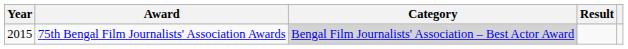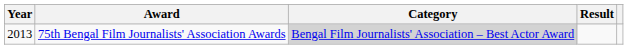75th Bengal Film Journalists' Association Awards | Year: 2015 -> 2013
